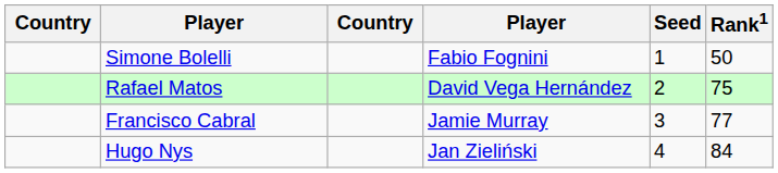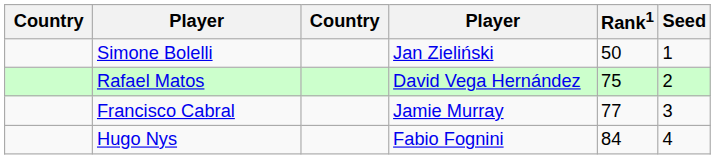columns swapped: Rank1 <-> Seed
Simone Bolelli | column 4: Fabio Fognini -> Jan Zieliński
Hugo Nys | column 4: Jan Zieliński -> Fabio Fognini
